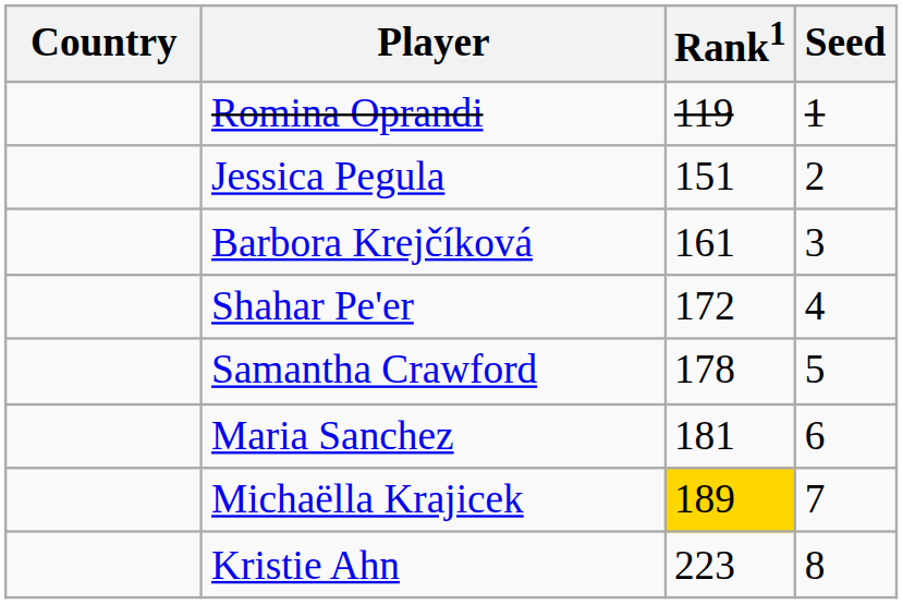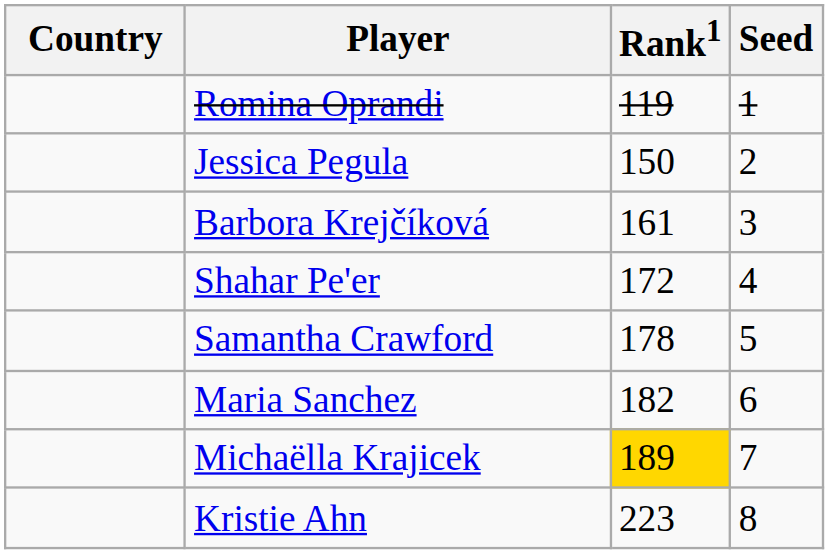Jessica Pegula | Rank1: 151 -> 150
Maria Sanchez | Rank1: 181 -> 182
